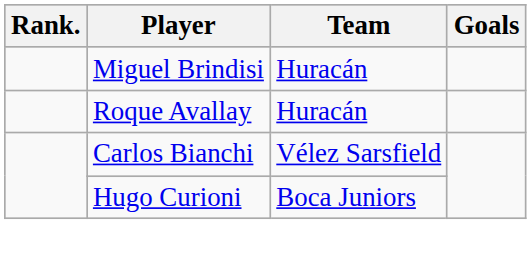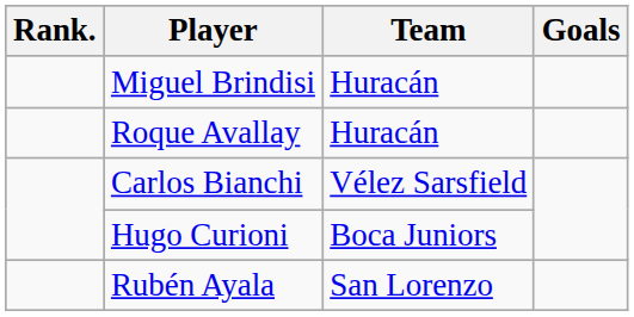+ row: Rubén Ayala | San Lorenzo
